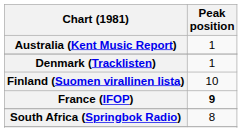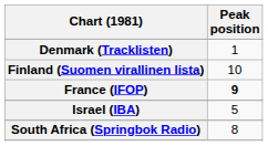- row: Australia (Kent Music Report) | 1
+ row: Israel (IBA) | 5
